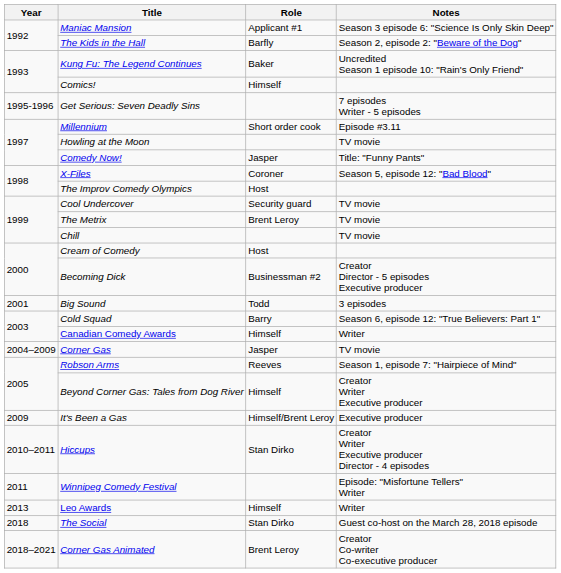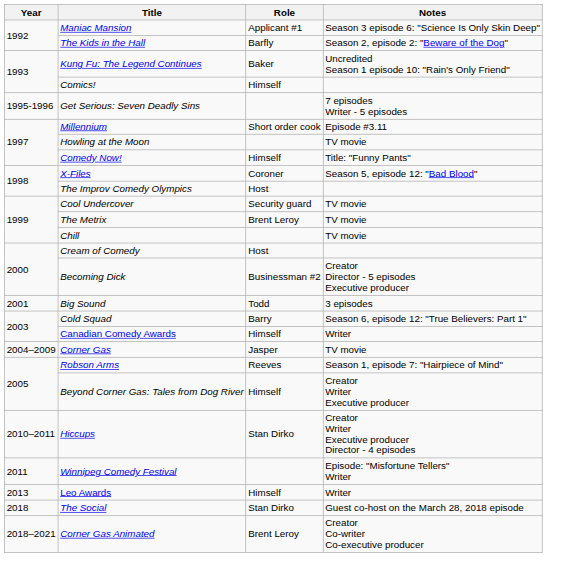Comedy Now! | Role: Jasper -> Himself
- row: 2009 | It's Been a Gas | Himself/Brent Leroy | Executive producer
